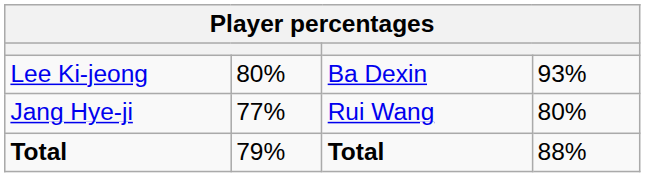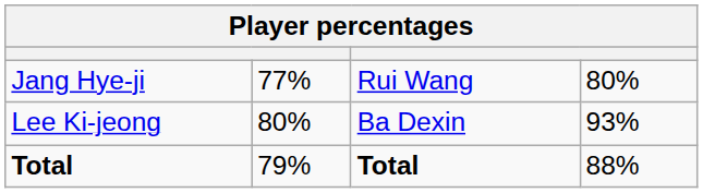rows swapped: Jang Hye-ji <-> Lee Ki-jeong
